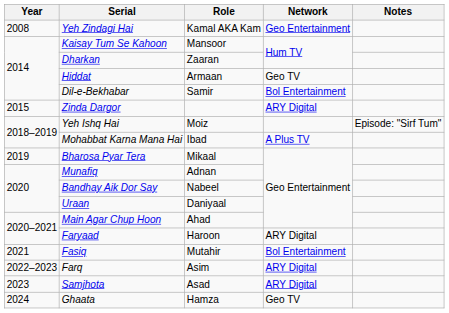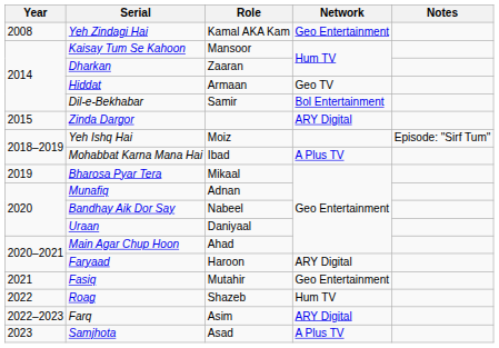Fasiq | Network: Bol Entertainment -> Geo Entertainment
+ row: 2022 | Roag | Shazeb | Hum TV
Samjhota | Network: ARY Digital -> A Plus TV
- row: 2024 | Ghaata | Hamza | Geo TV
